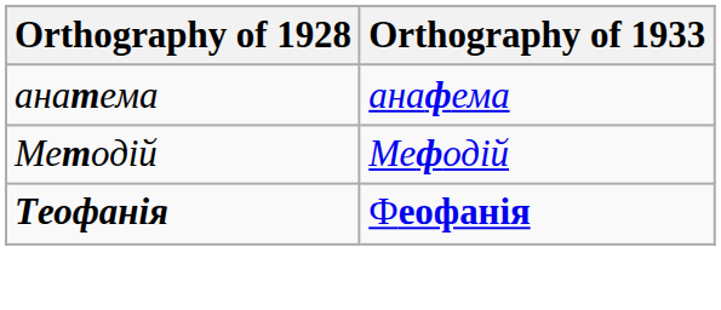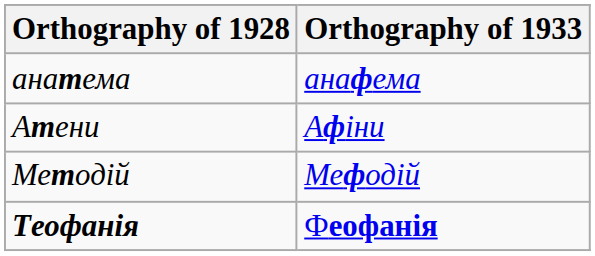+ row: Атени | Афіни
